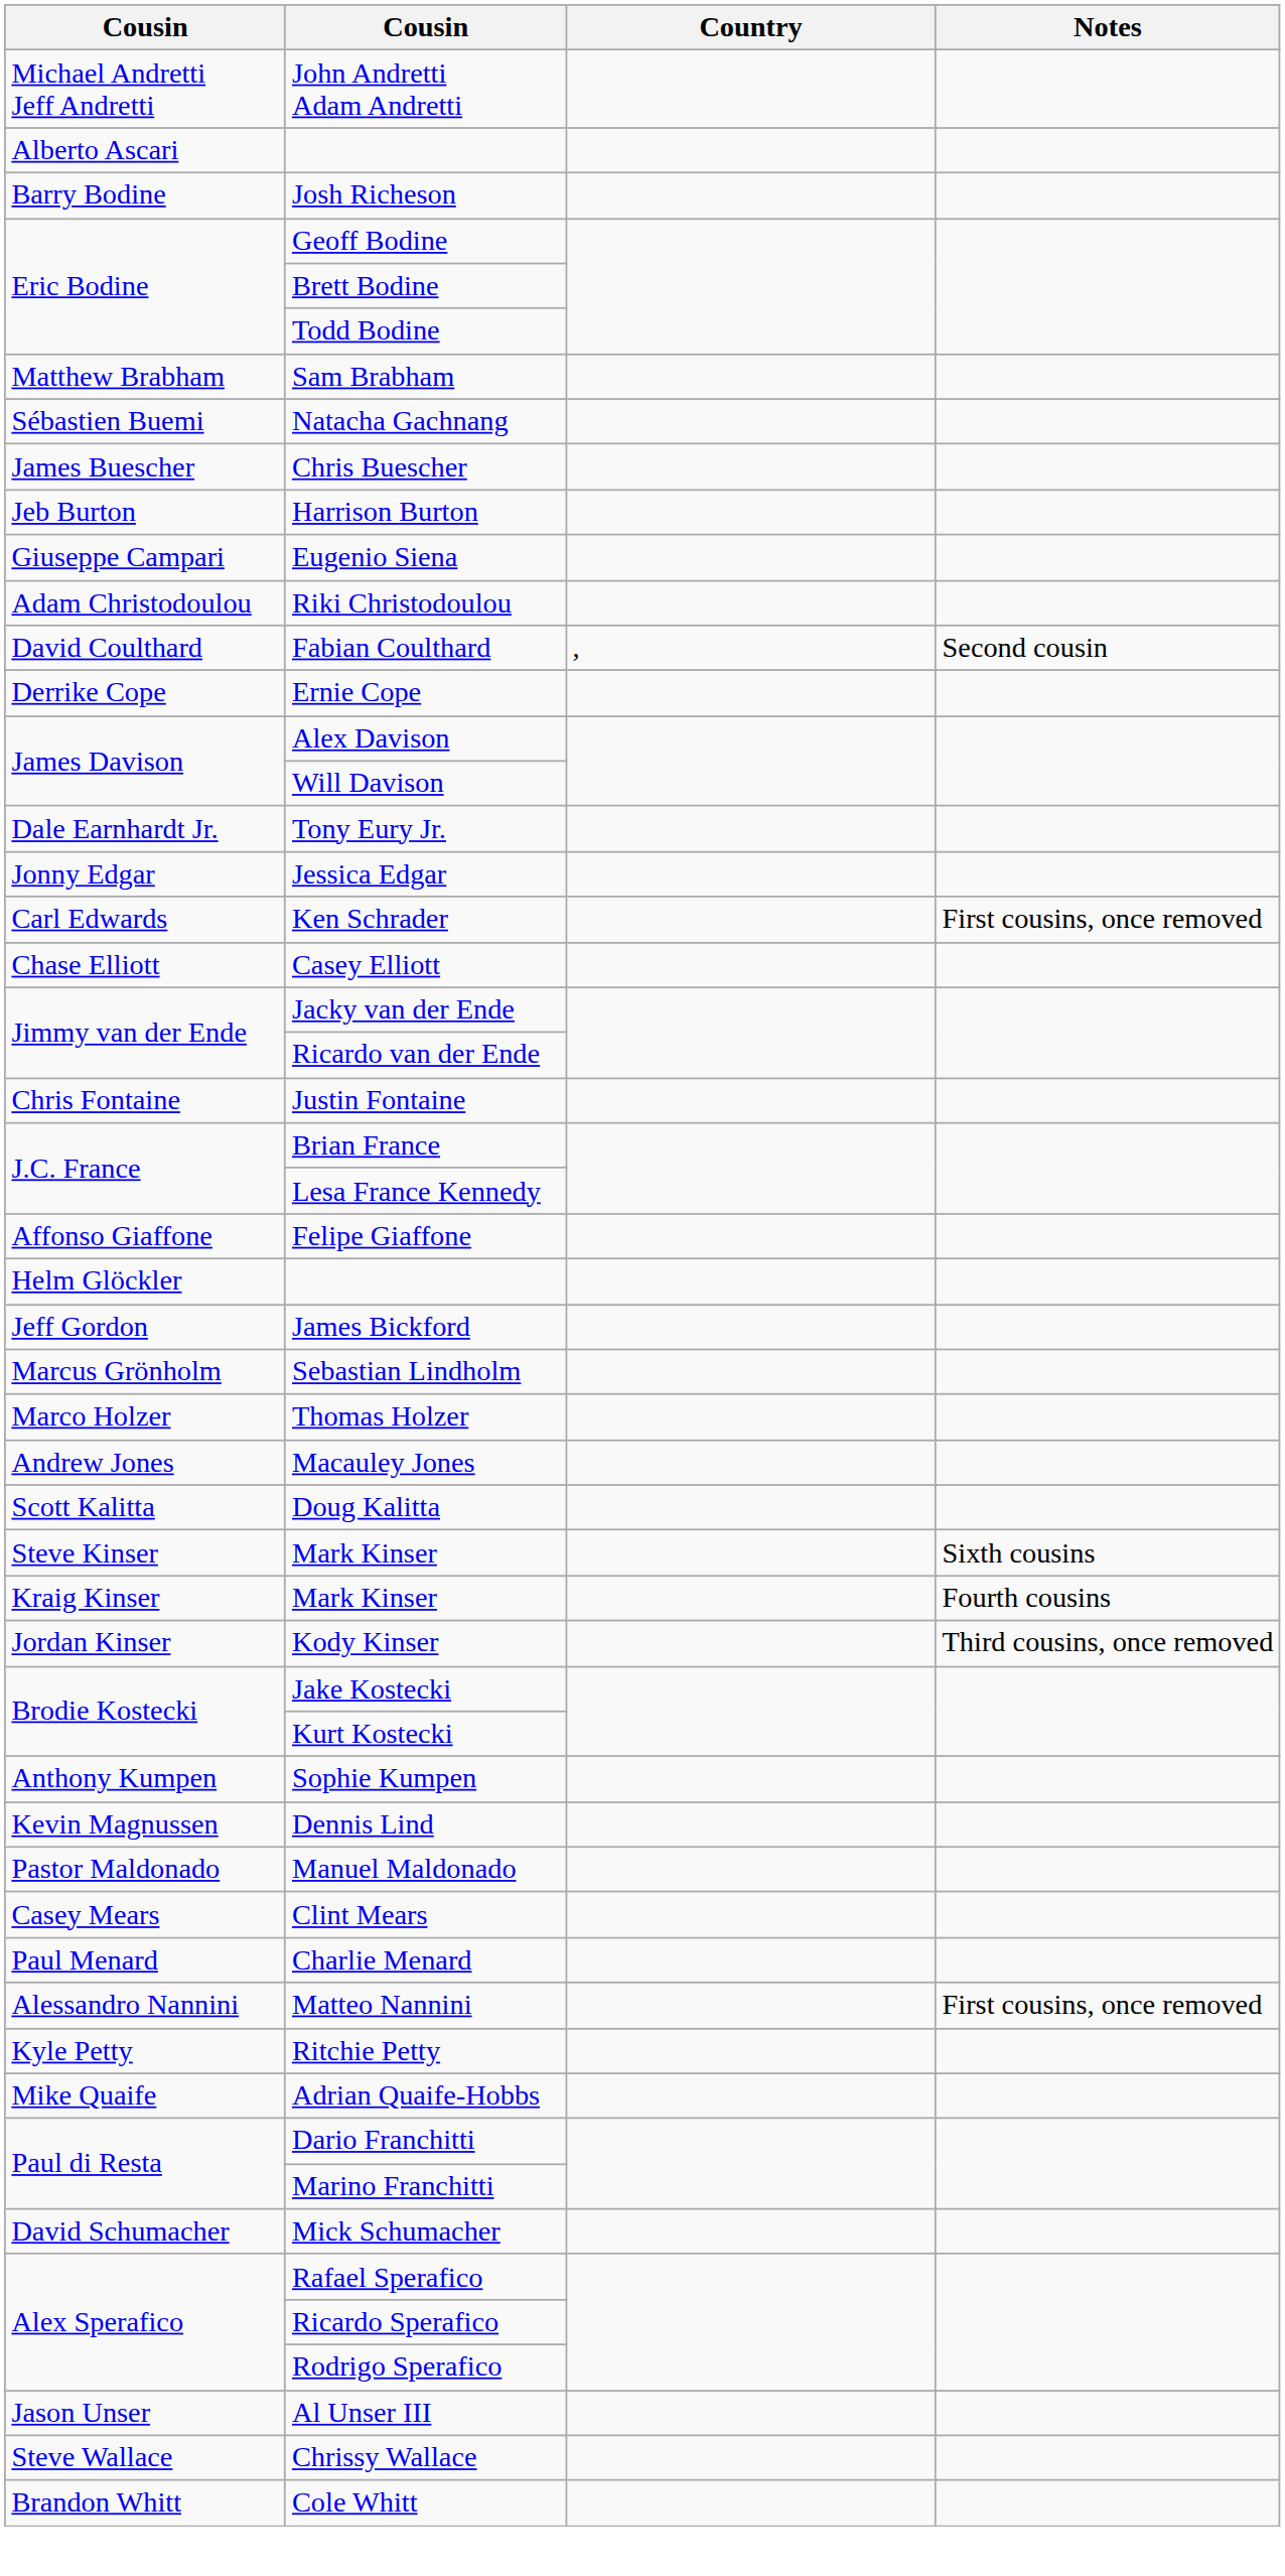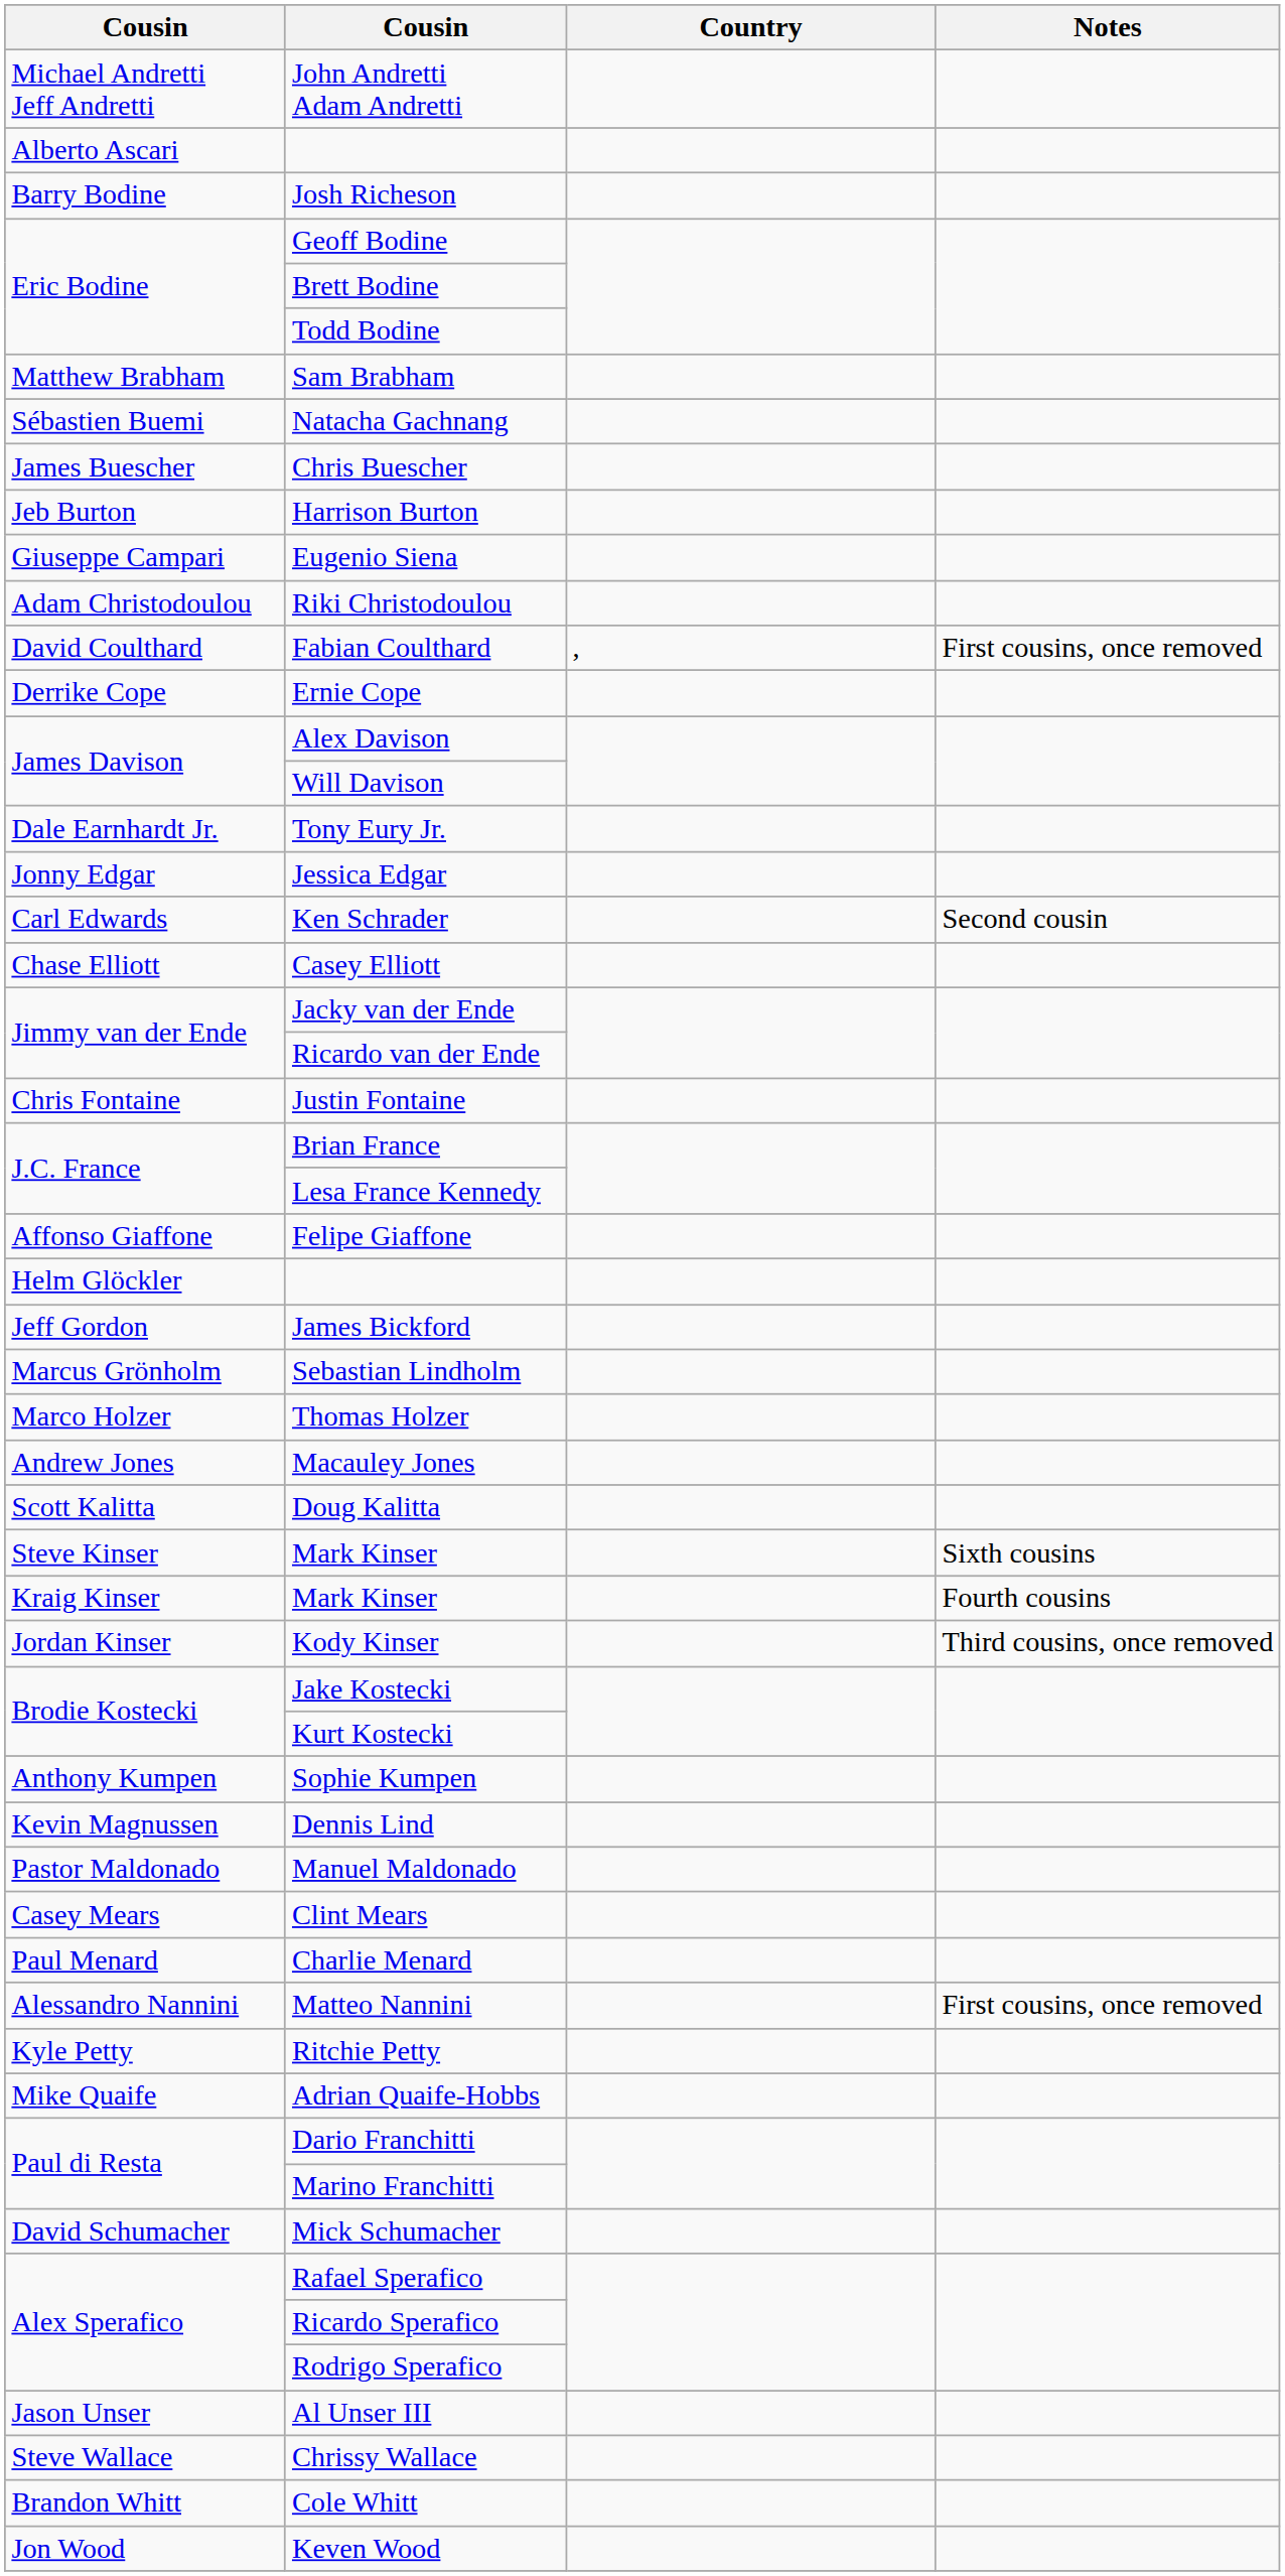Fabian Coulthard | Notes: Second cousin -> First cousins, once removed
Ken Schrader | Notes: First cousins, once removed -> Second cousin
+ row: Jon Wood | Keven Wood
